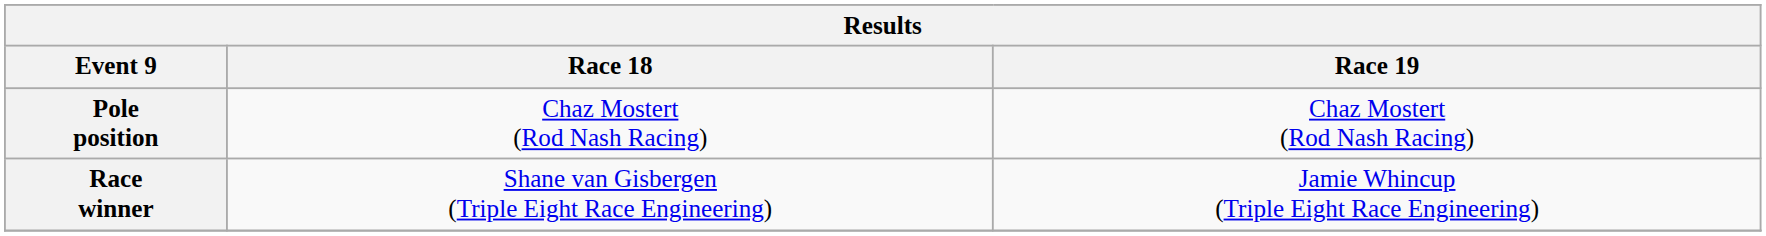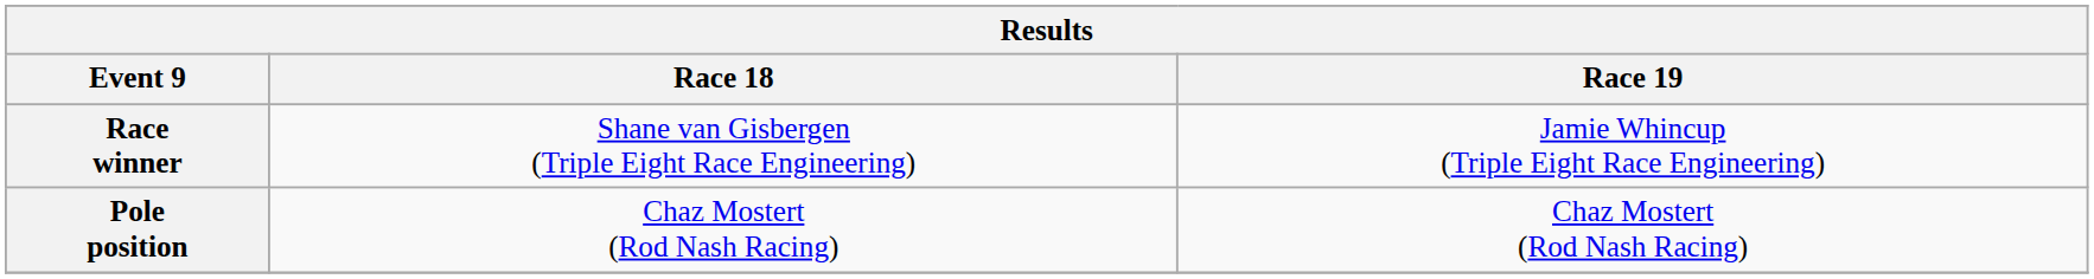rows swapped: Pole position <-> Race winner
